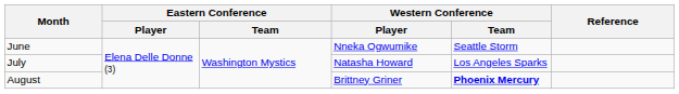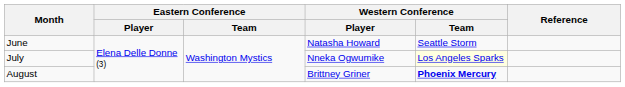June | Western Conference / Player: Nneka Ogwumike -> Natasha Howard
July | Western Conference / Player: Natasha Howard -> Nneka Ogwumike
July | Western Conference / Team: no background -> lightyellow background
